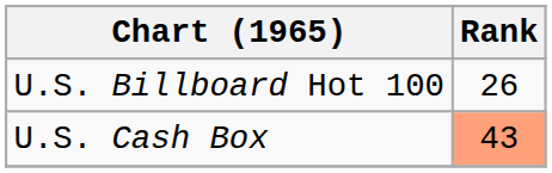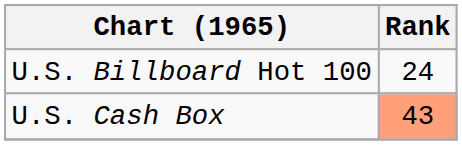U.S. Billboard Hot 100 | Rank: 26 -> 24
